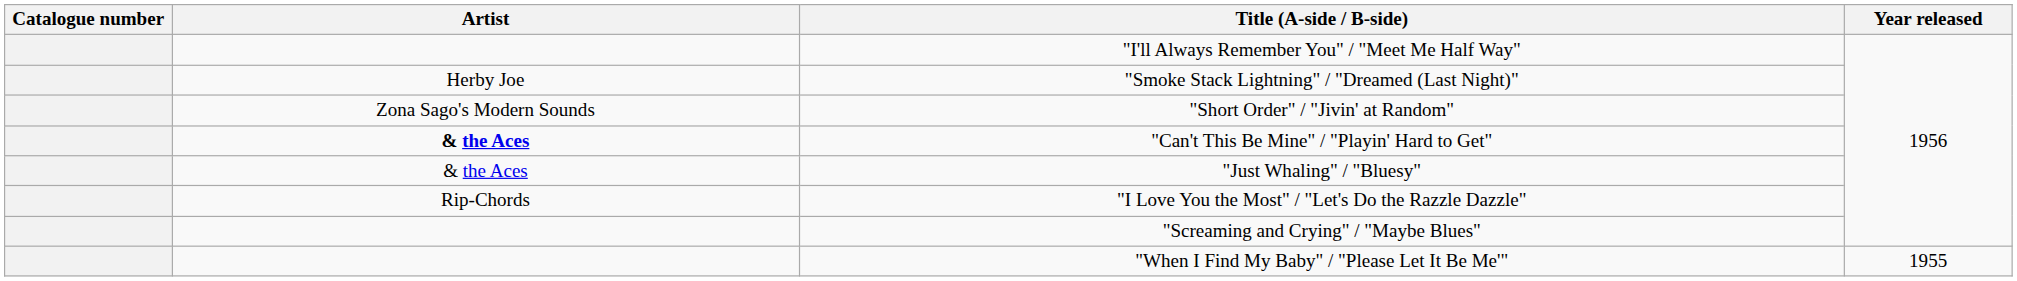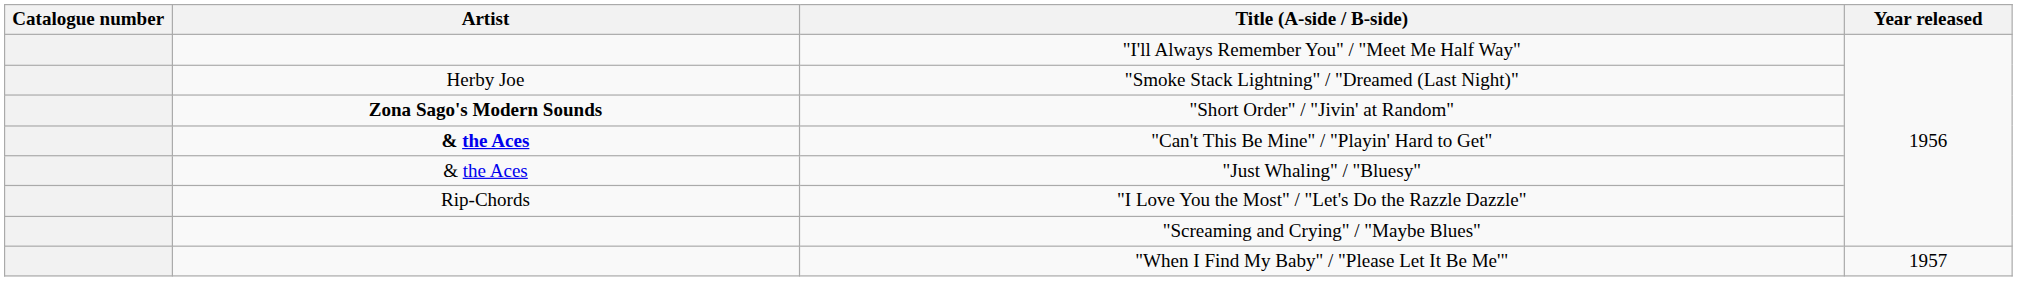"Short Order" / "Jivin' at Random" | Artist: normal -> bold
"When I Find My Baby" / "Please Let It Be Me'" | Year released: 1955 -> 1957
